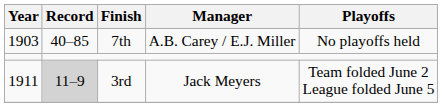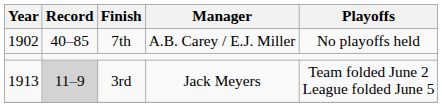7th | Year: 1903 -> 1902
3rd | Year: 1911 -> 1913
